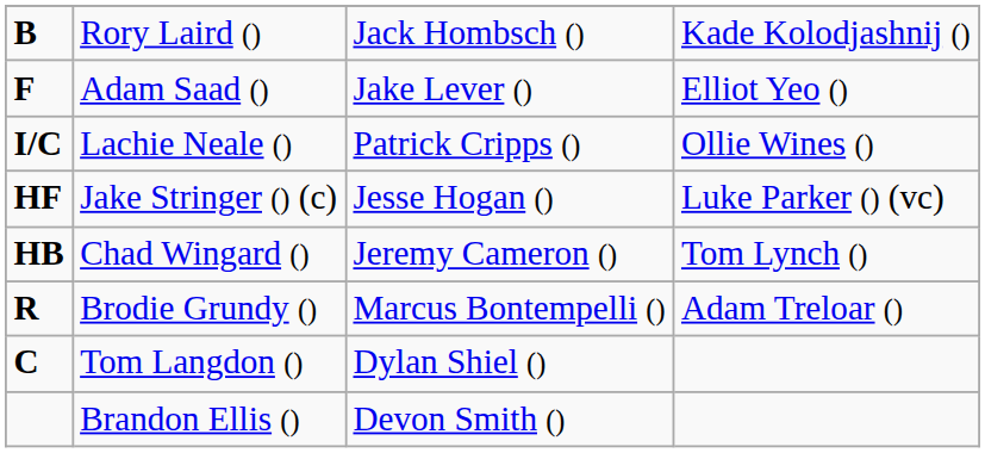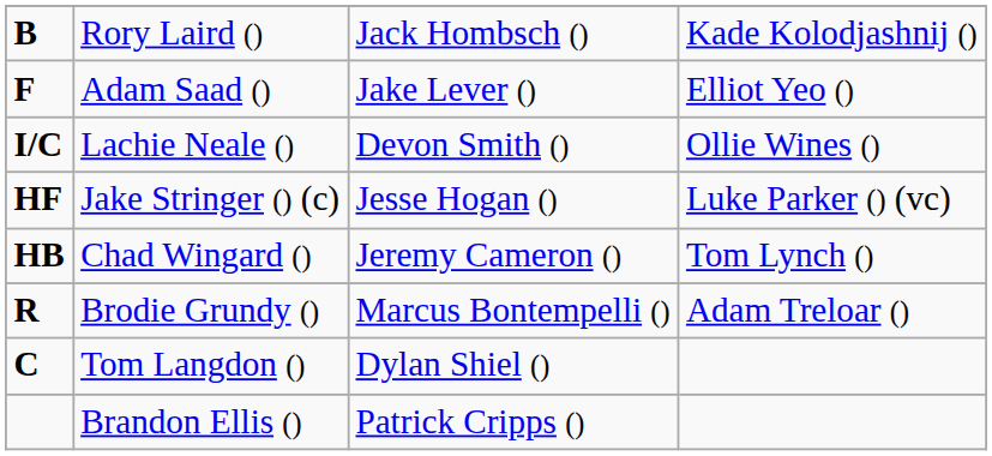Lachie Neale () | column 3: Patrick Cripps () -> Devon Smith ()
Brandon Ellis () | column 3: Devon Smith () -> Patrick Cripps ()
